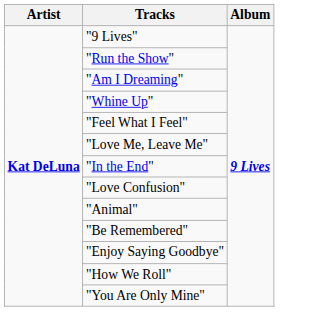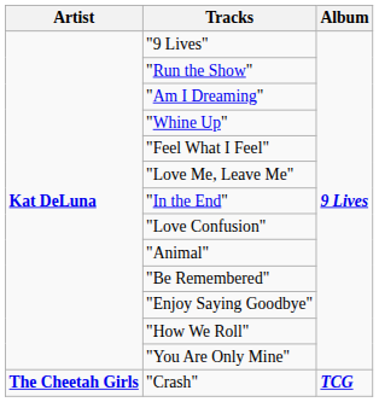+ row: The Cheetah Girls | "Crash" | TCG
